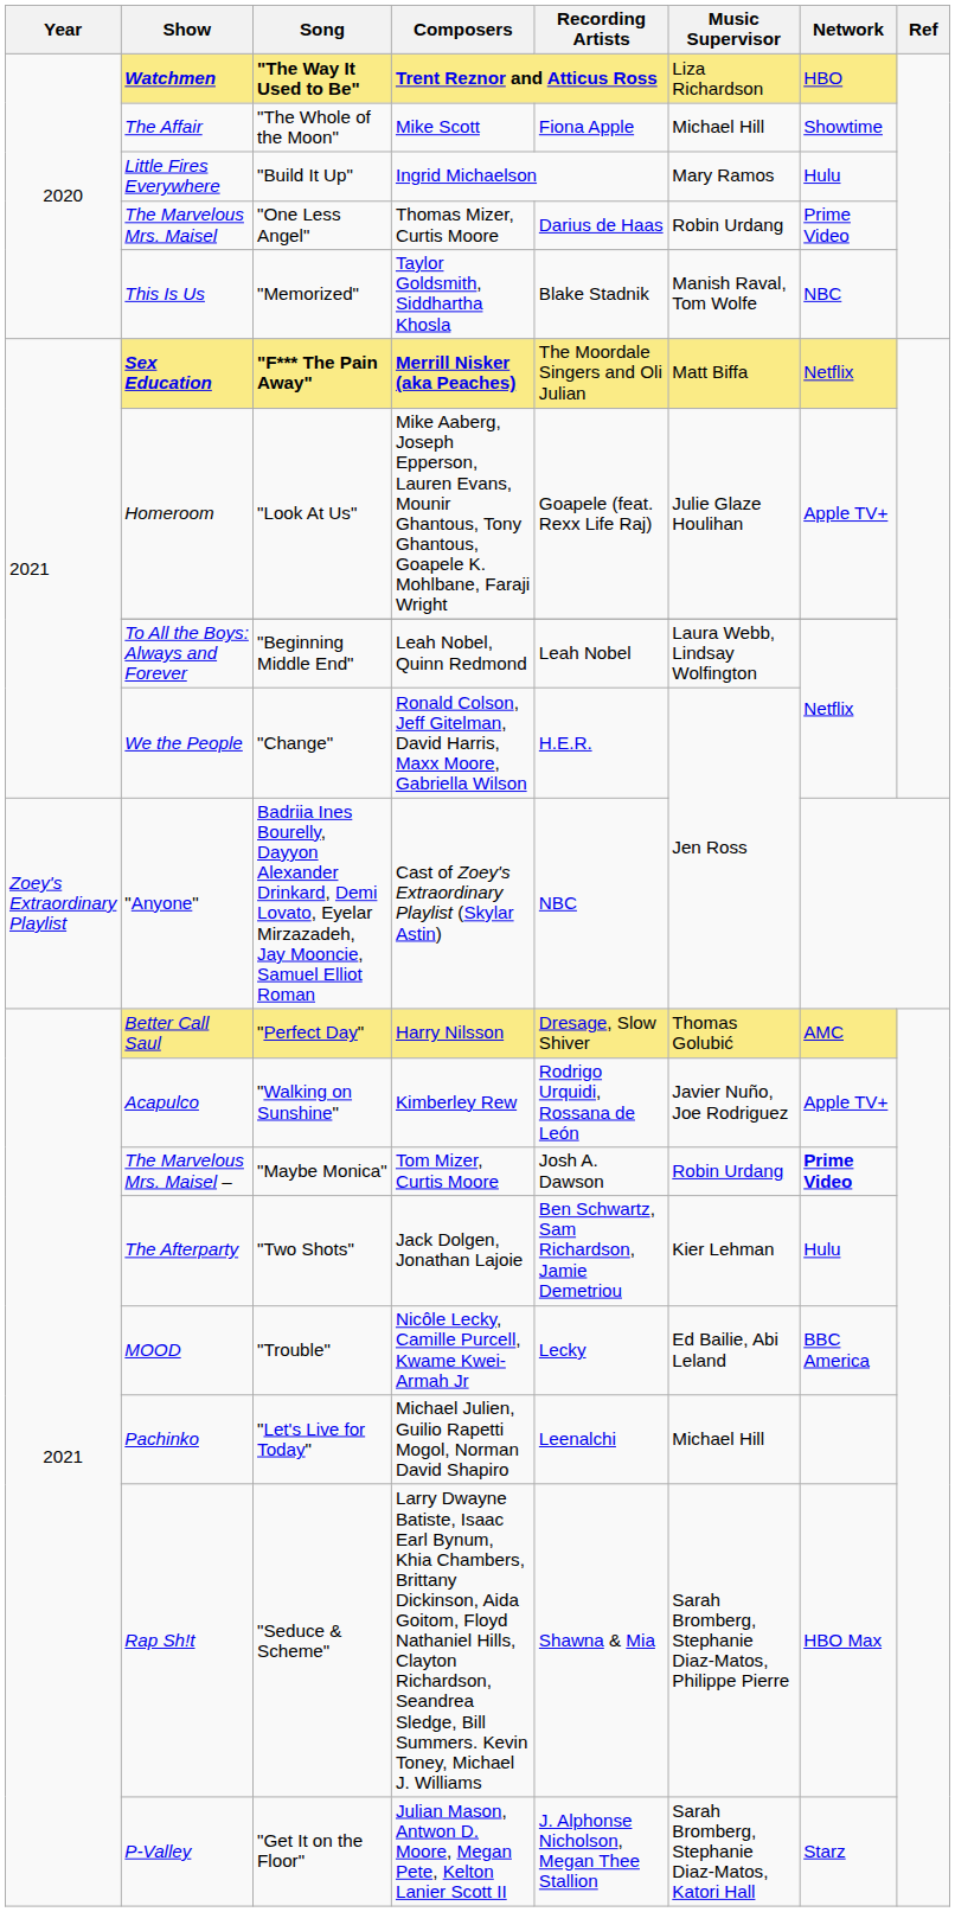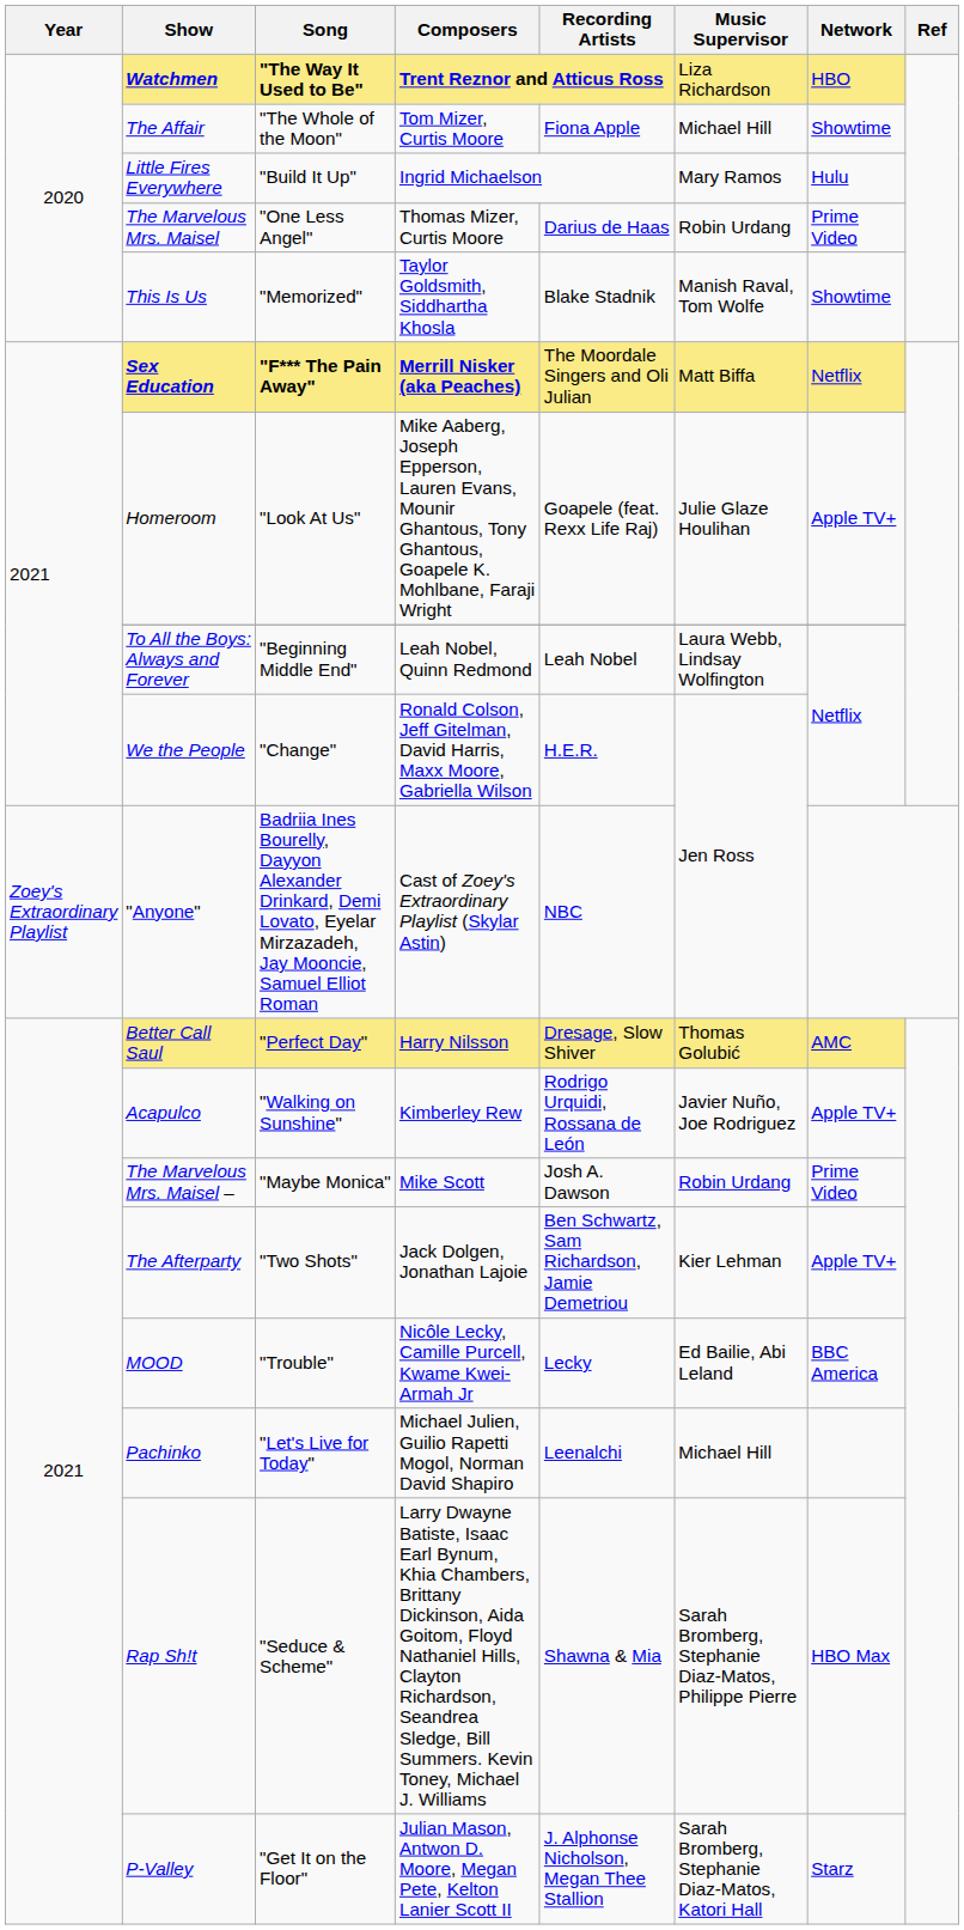The Affair | Composers: Mike Scott -> Tom Mizer, Curtis Moore
This Is Us | Network: NBC -> Showtime
The Marvelous Mrs. Maisel – | Composers: Tom Mizer, Curtis Moore -> Mike Scott
The Marvelous Mrs. Maisel – | Network: bold -> normal
The Afterparty | Network: Hulu -> Apple TV+
